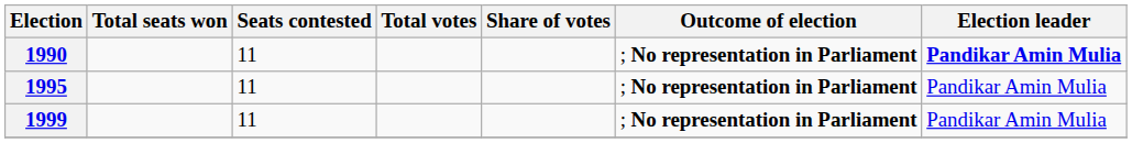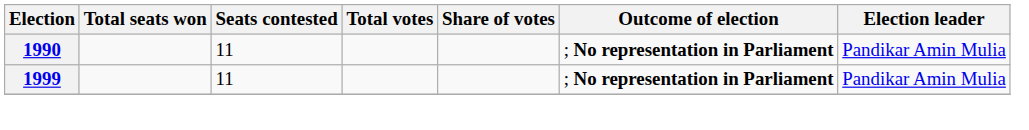1990 | Election leader: bold -> normal
- row: 1995 | 11 | ; No representation in Parliament | Pandikar Amin Mulia
